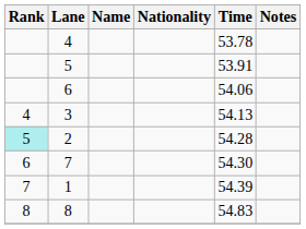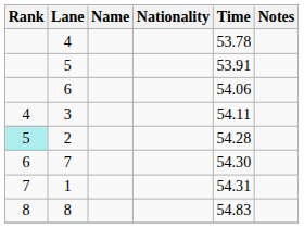3 | Time: 54.13 -> 54.11
1 | Time: 54.39 -> 54.31
